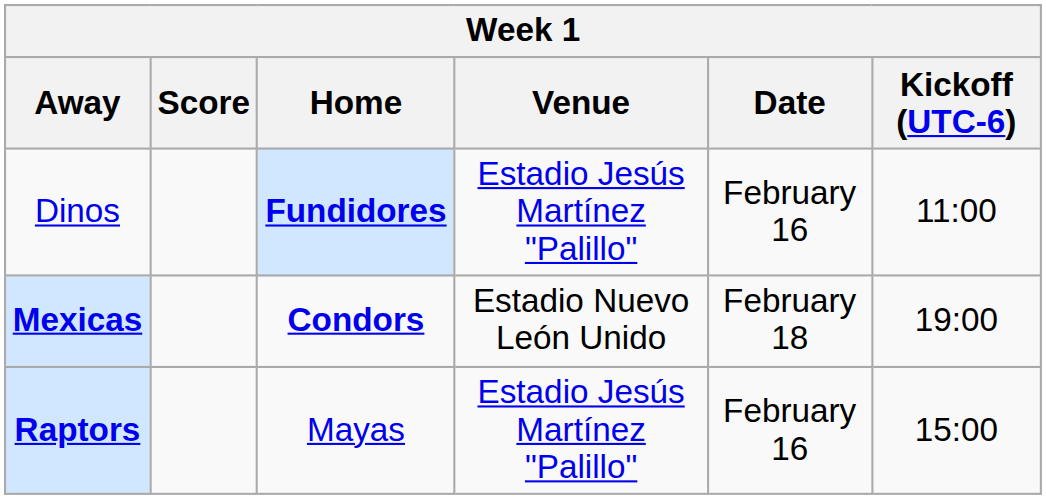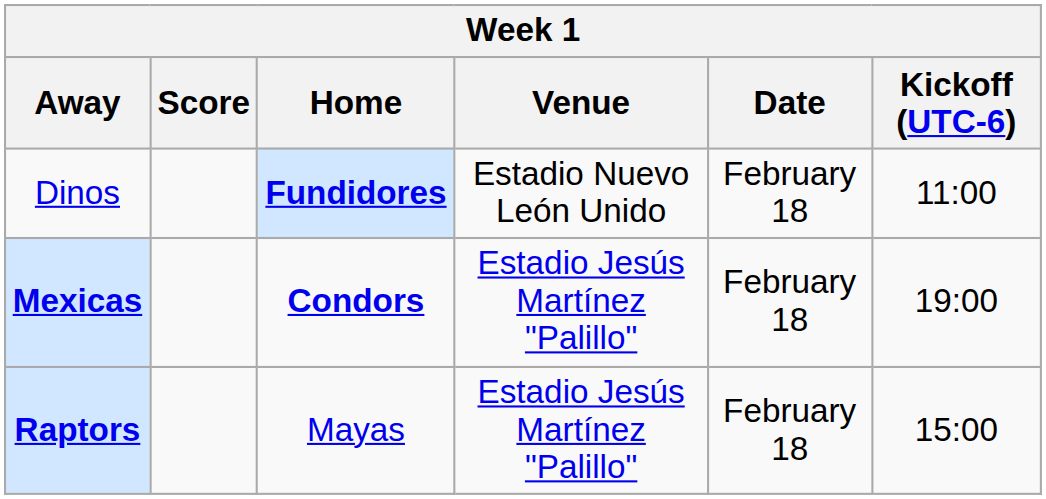Dinos | Venue: Estadio Jesús Martínez "Palillo" -> Estadio Nuevo León Unido
Dinos | Date: February 16 -> February 18
Mexicas | Venue: Estadio Nuevo León Unido -> Estadio Jesús Martínez "Palillo"
Raptors | Date: February 16 -> February 18
